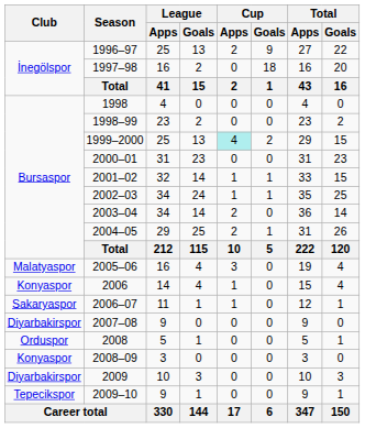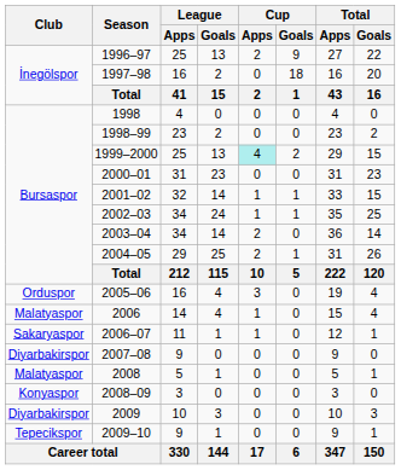2005–06 | Club: Malatyaspor -> Orduspor
2006 | Club: Konyaspor -> Malatyaspor
2008 | Club: Orduspor -> Malatyaspor
